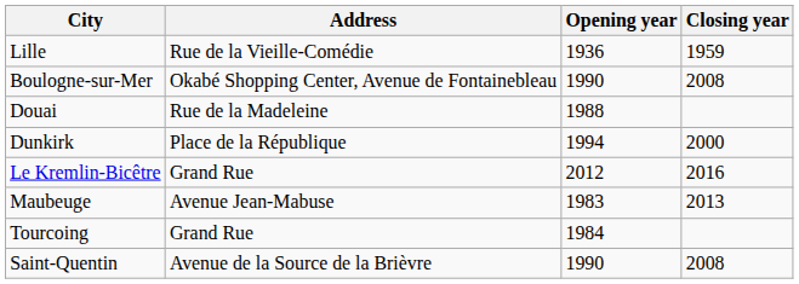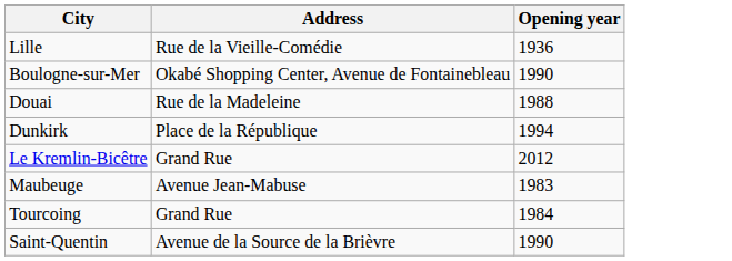- column: Closing year | 1959 | 2008 | 2000 | 2016 | 2013 | 2008
